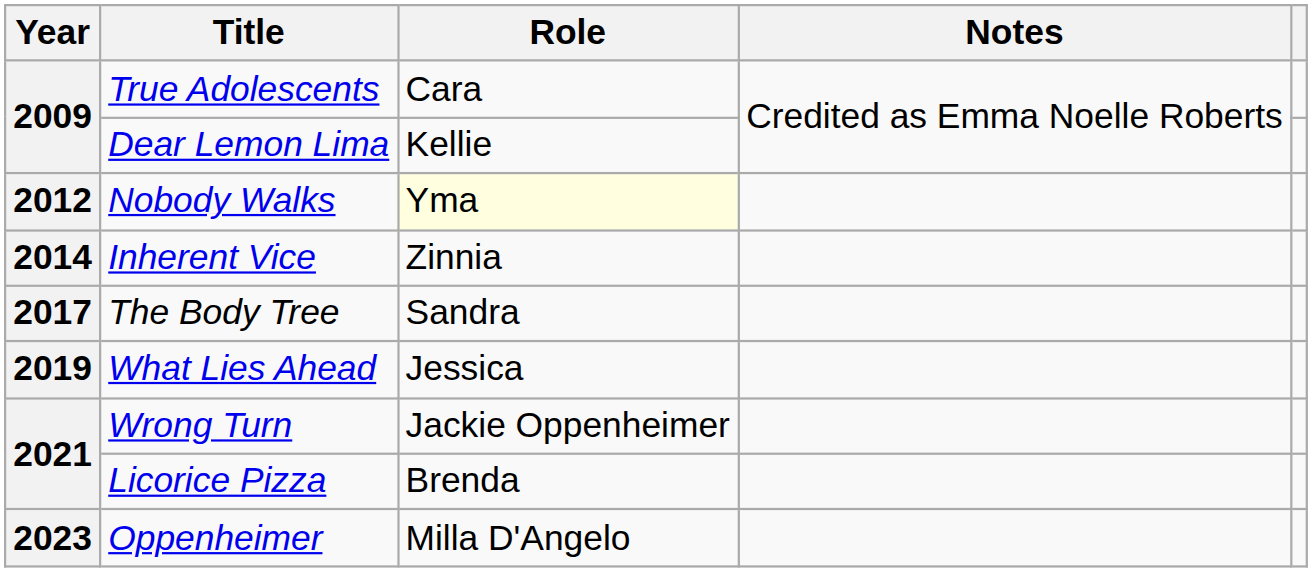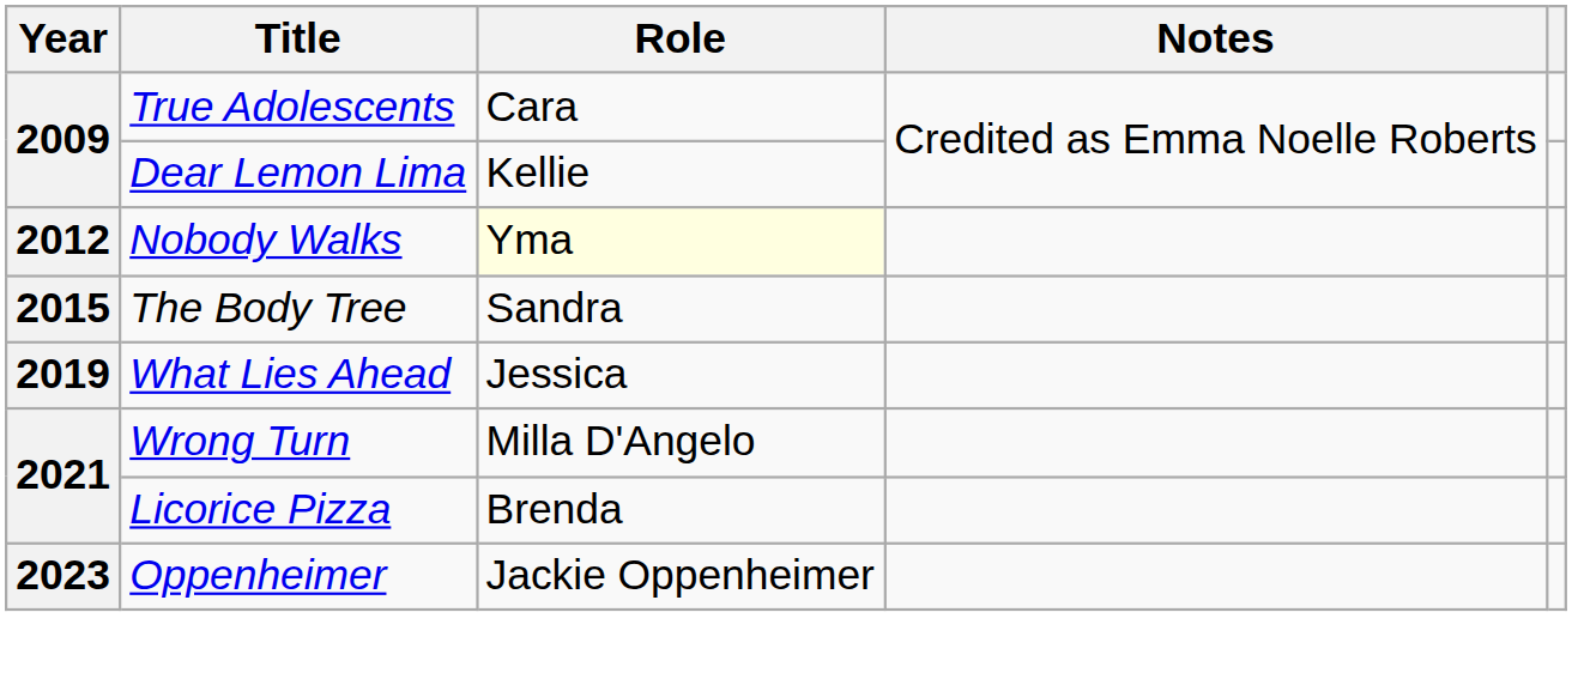- row: 2014 | Inherent Vice | Zinnia
The Body Tree | Year: 2017 -> 2015
Wrong Turn | Role: Jackie Oppenheimer -> Milla D'Angelo
Oppenheimer | Role: Milla D'Angelo -> Jackie Oppenheimer
